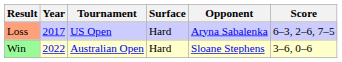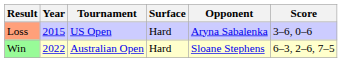Loss | Year: 2017 -> 2015
Loss | Score: 6–3, 2–6, 7–5 -> 3–6, 0–6
Win | Score: 3–6, 0–6 -> 6–3, 2–6, 7–5
